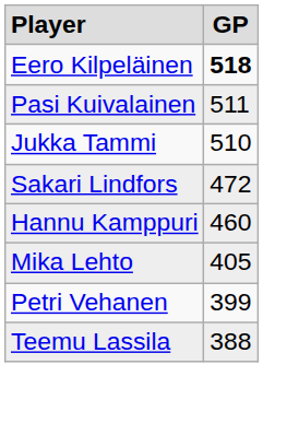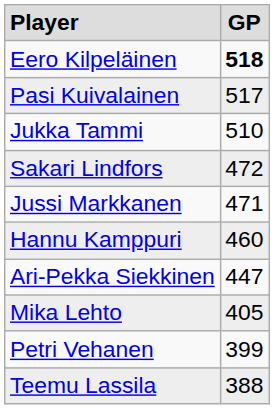Pasi Kuivalainen | column 2: 511 -> 517
+ row: Jussi Markkanen | 471
+ row: Ari-Pekka Siekkinen | 447
